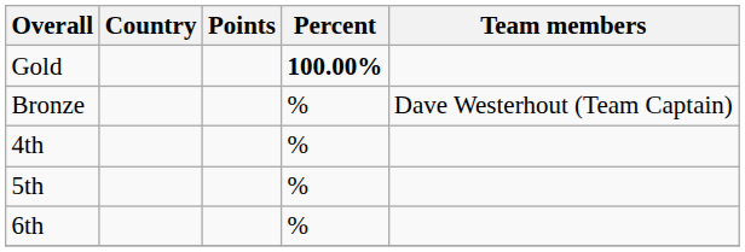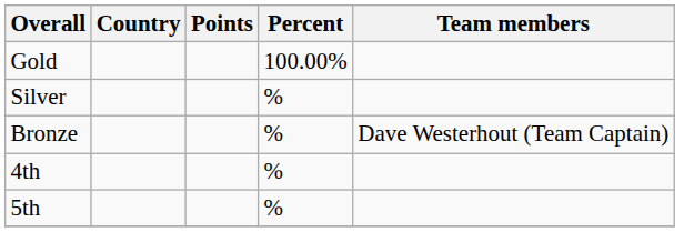Gold | Percent: bold -> normal
+ row: Silver | %
- row: 6th | %
